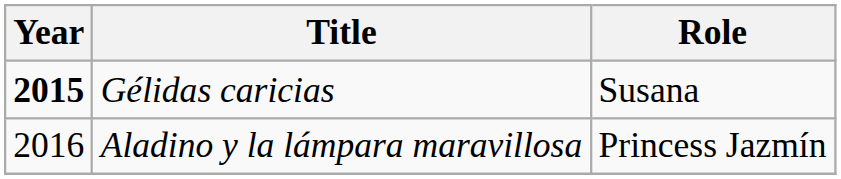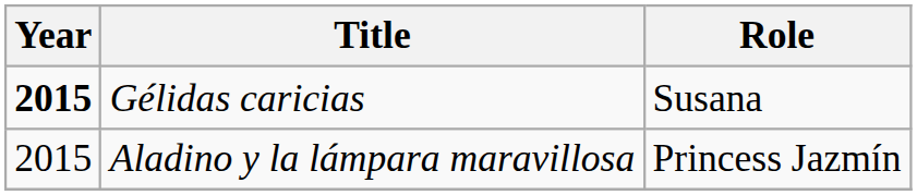Aladino y la lámpara maravillosa | Year: 2016 -> 2015
